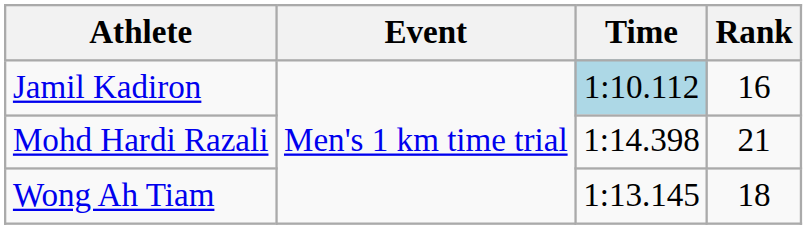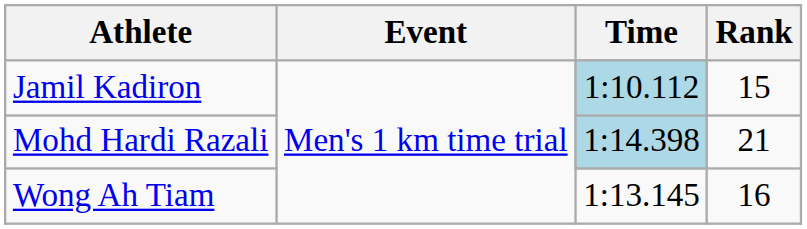Jamil Kadiron | Rank: 16 -> 15
Mohd Hardi Razali | Time: no background -> lightblue background
Wong Ah Tiam | Rank: 18 -> 16
